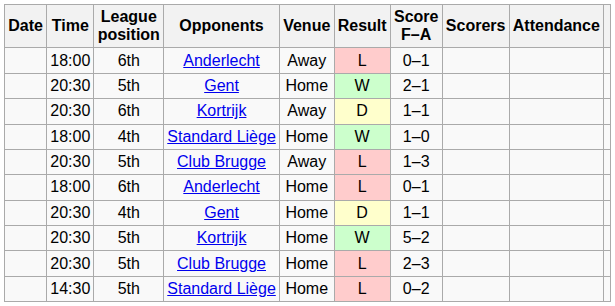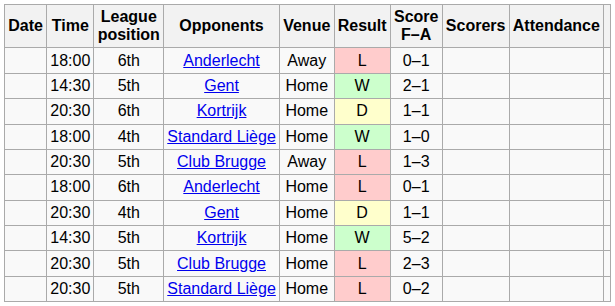5th / Gent | Time: 20:30 -> 14:30
6th / Kortrijk | Venue: Away -> Home
5th / Kortrijk | Time: 20:30 -> 14:30
5th / Standard Liège | Time: 14:30 -> 20:30
